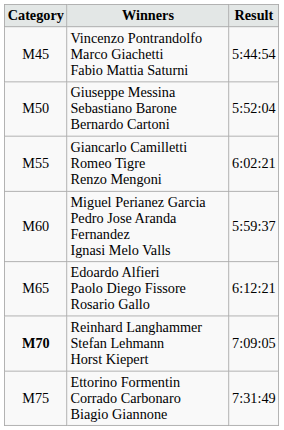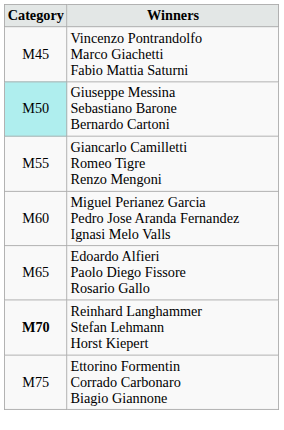- column: Result | 5:44:54 | 5:52:04 | 6:02:21 | 5:59:37 | 6:12:21 | 7:09:05 | 7:31:49
Giuseppe Messina Sebastiano Barone Bernardo Cartoni | Category: no background -> paleturquoise background
